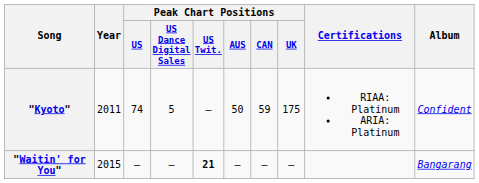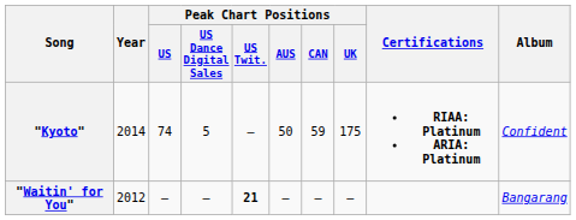"Kyoto" | Year: 2011 -> 2014
"Kyoto" | Certifications: normal -> bold
"Waitin' for You" | Year: 2015 -> 2012
